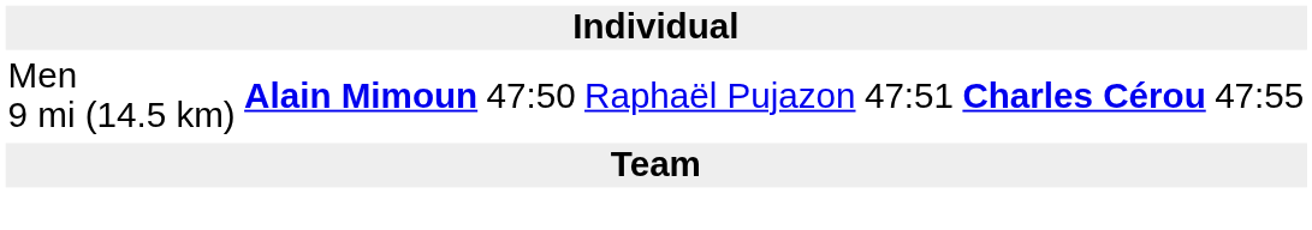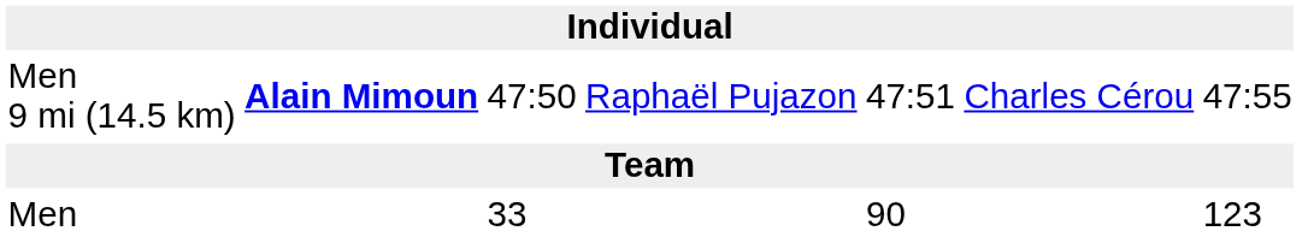Men 9 mi (14.5 km) | column 6: bold -> normal
+ row: Men | 33 | 90 | 123
